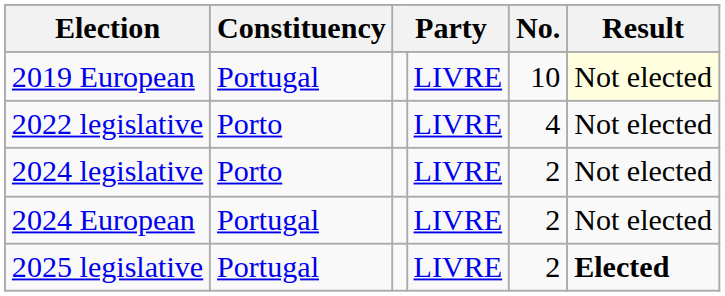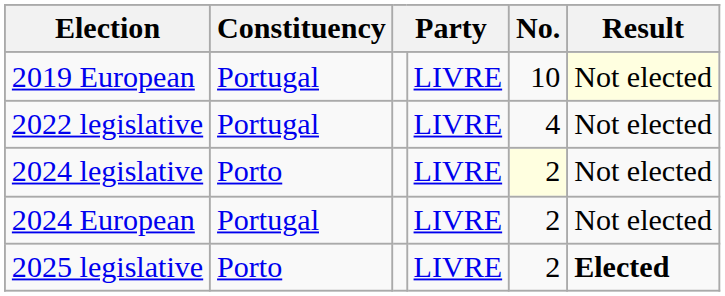2022 legislative | Constituency: Porto -> Portugal
2024 legislative | No.: no background -> lightyellow background
2025 legislative | Constituency: Portugal -> Porto
